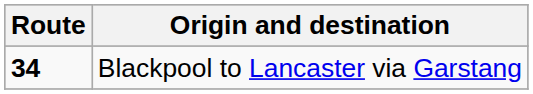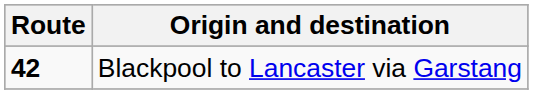Blackpool to Lancaster via Garstang | Route: 34 -> 42
